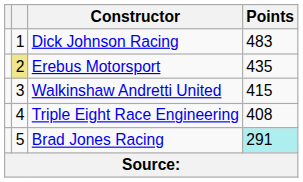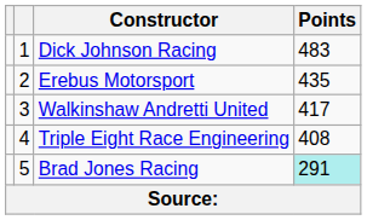Erebus Motorsport | column 2: khaki background -> no background
Walkinshaw Andretti United | Points: 415 -> 417
